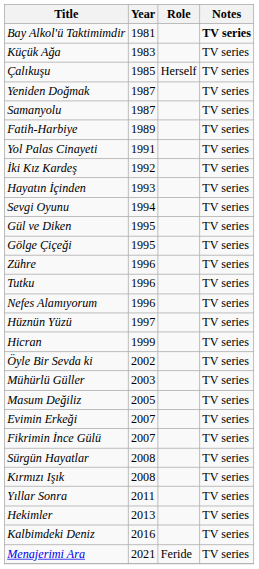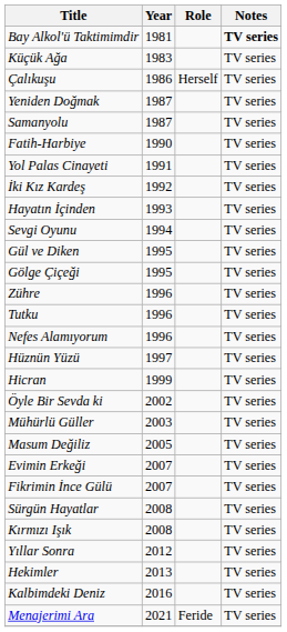Çalıkuşu | Year: 1985 -> 1986
Fatih-Harbiye | Year: 1989 -> 1990
Yıllar Sonra | Year: 2011 -> 2012
